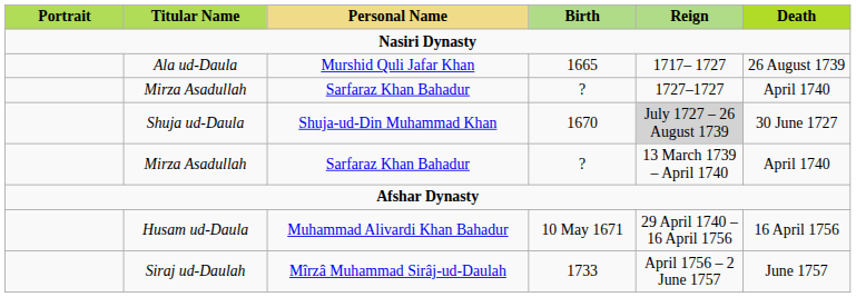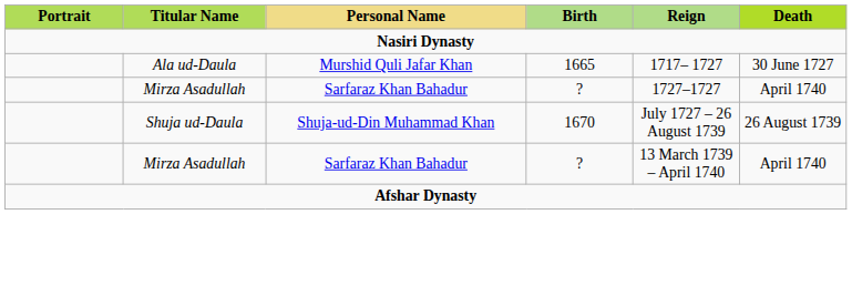Ala ud-Daula | Death: 26 August 1739 -> 30 June 1727
Shuja ud-Daula | Reign: lightgrey background -> no background
Shuja ud-Daula | Death: 30 June 1727 -> 26 August 1739
- row: Husam ud-Daula | Muhammad Alivardi Khan Bahadur | 10 May 1671 | 29 April 1740 – 16 April 1756 | 16 April 1756
- row: Siraj ud-Daulah | Mîrzâ Muhammad Sirâj-ud-Daulah | 1733 | April 1756 – 2 June 1757 | June 1757
